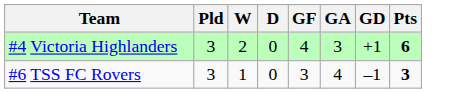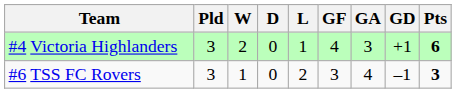+ column: L | 1 | 2
